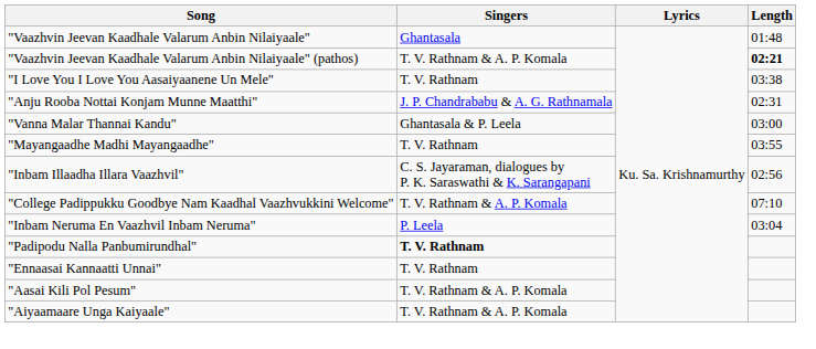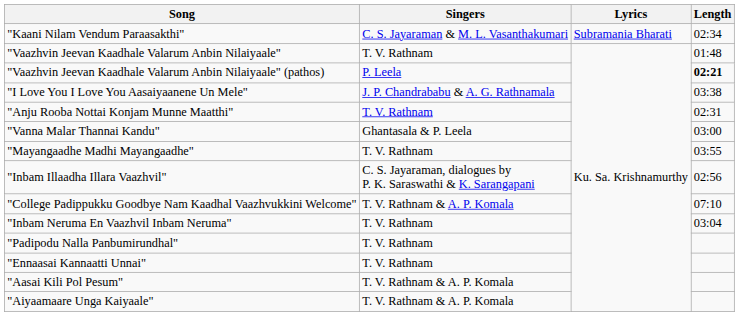+ row: "Kaani Nilam Vendum Paraasakthi" | C. S. Jayaraman & M. L. Vasanthakumari | Subramania Bharati | 02:34
"Vaazhvin Jeevan Kaadhale Valarum Anbin Nilaiyaale" | Singers: Ghantasala -> T. V. Rathnam
"Vaazhvin Jeevan Kaadhale Valarum Anbin Nilaiyaale" (pathos) | Singers: T. V. Rathnam & A. P. Komala -> P. Leela
"I Love You I Love You Aasaiyaanene Un Mele" | Singers: T. V. Rathnam -> J. P. Chandrababu & A. G. Rathnamala
"Anju Rooba Nottai Konjam Munne Maatthi" | Singers: J. P. Chandrababu & A. G. Rathnamala -> T. V. Rathnam
"Inbam Neruma En Vaazhvil Inbam Neruma" | Singers: P. Leela -> T. V. Rathnam
"Padipodu Nalla Panbumirundhal" | Singers: bold -> normal
